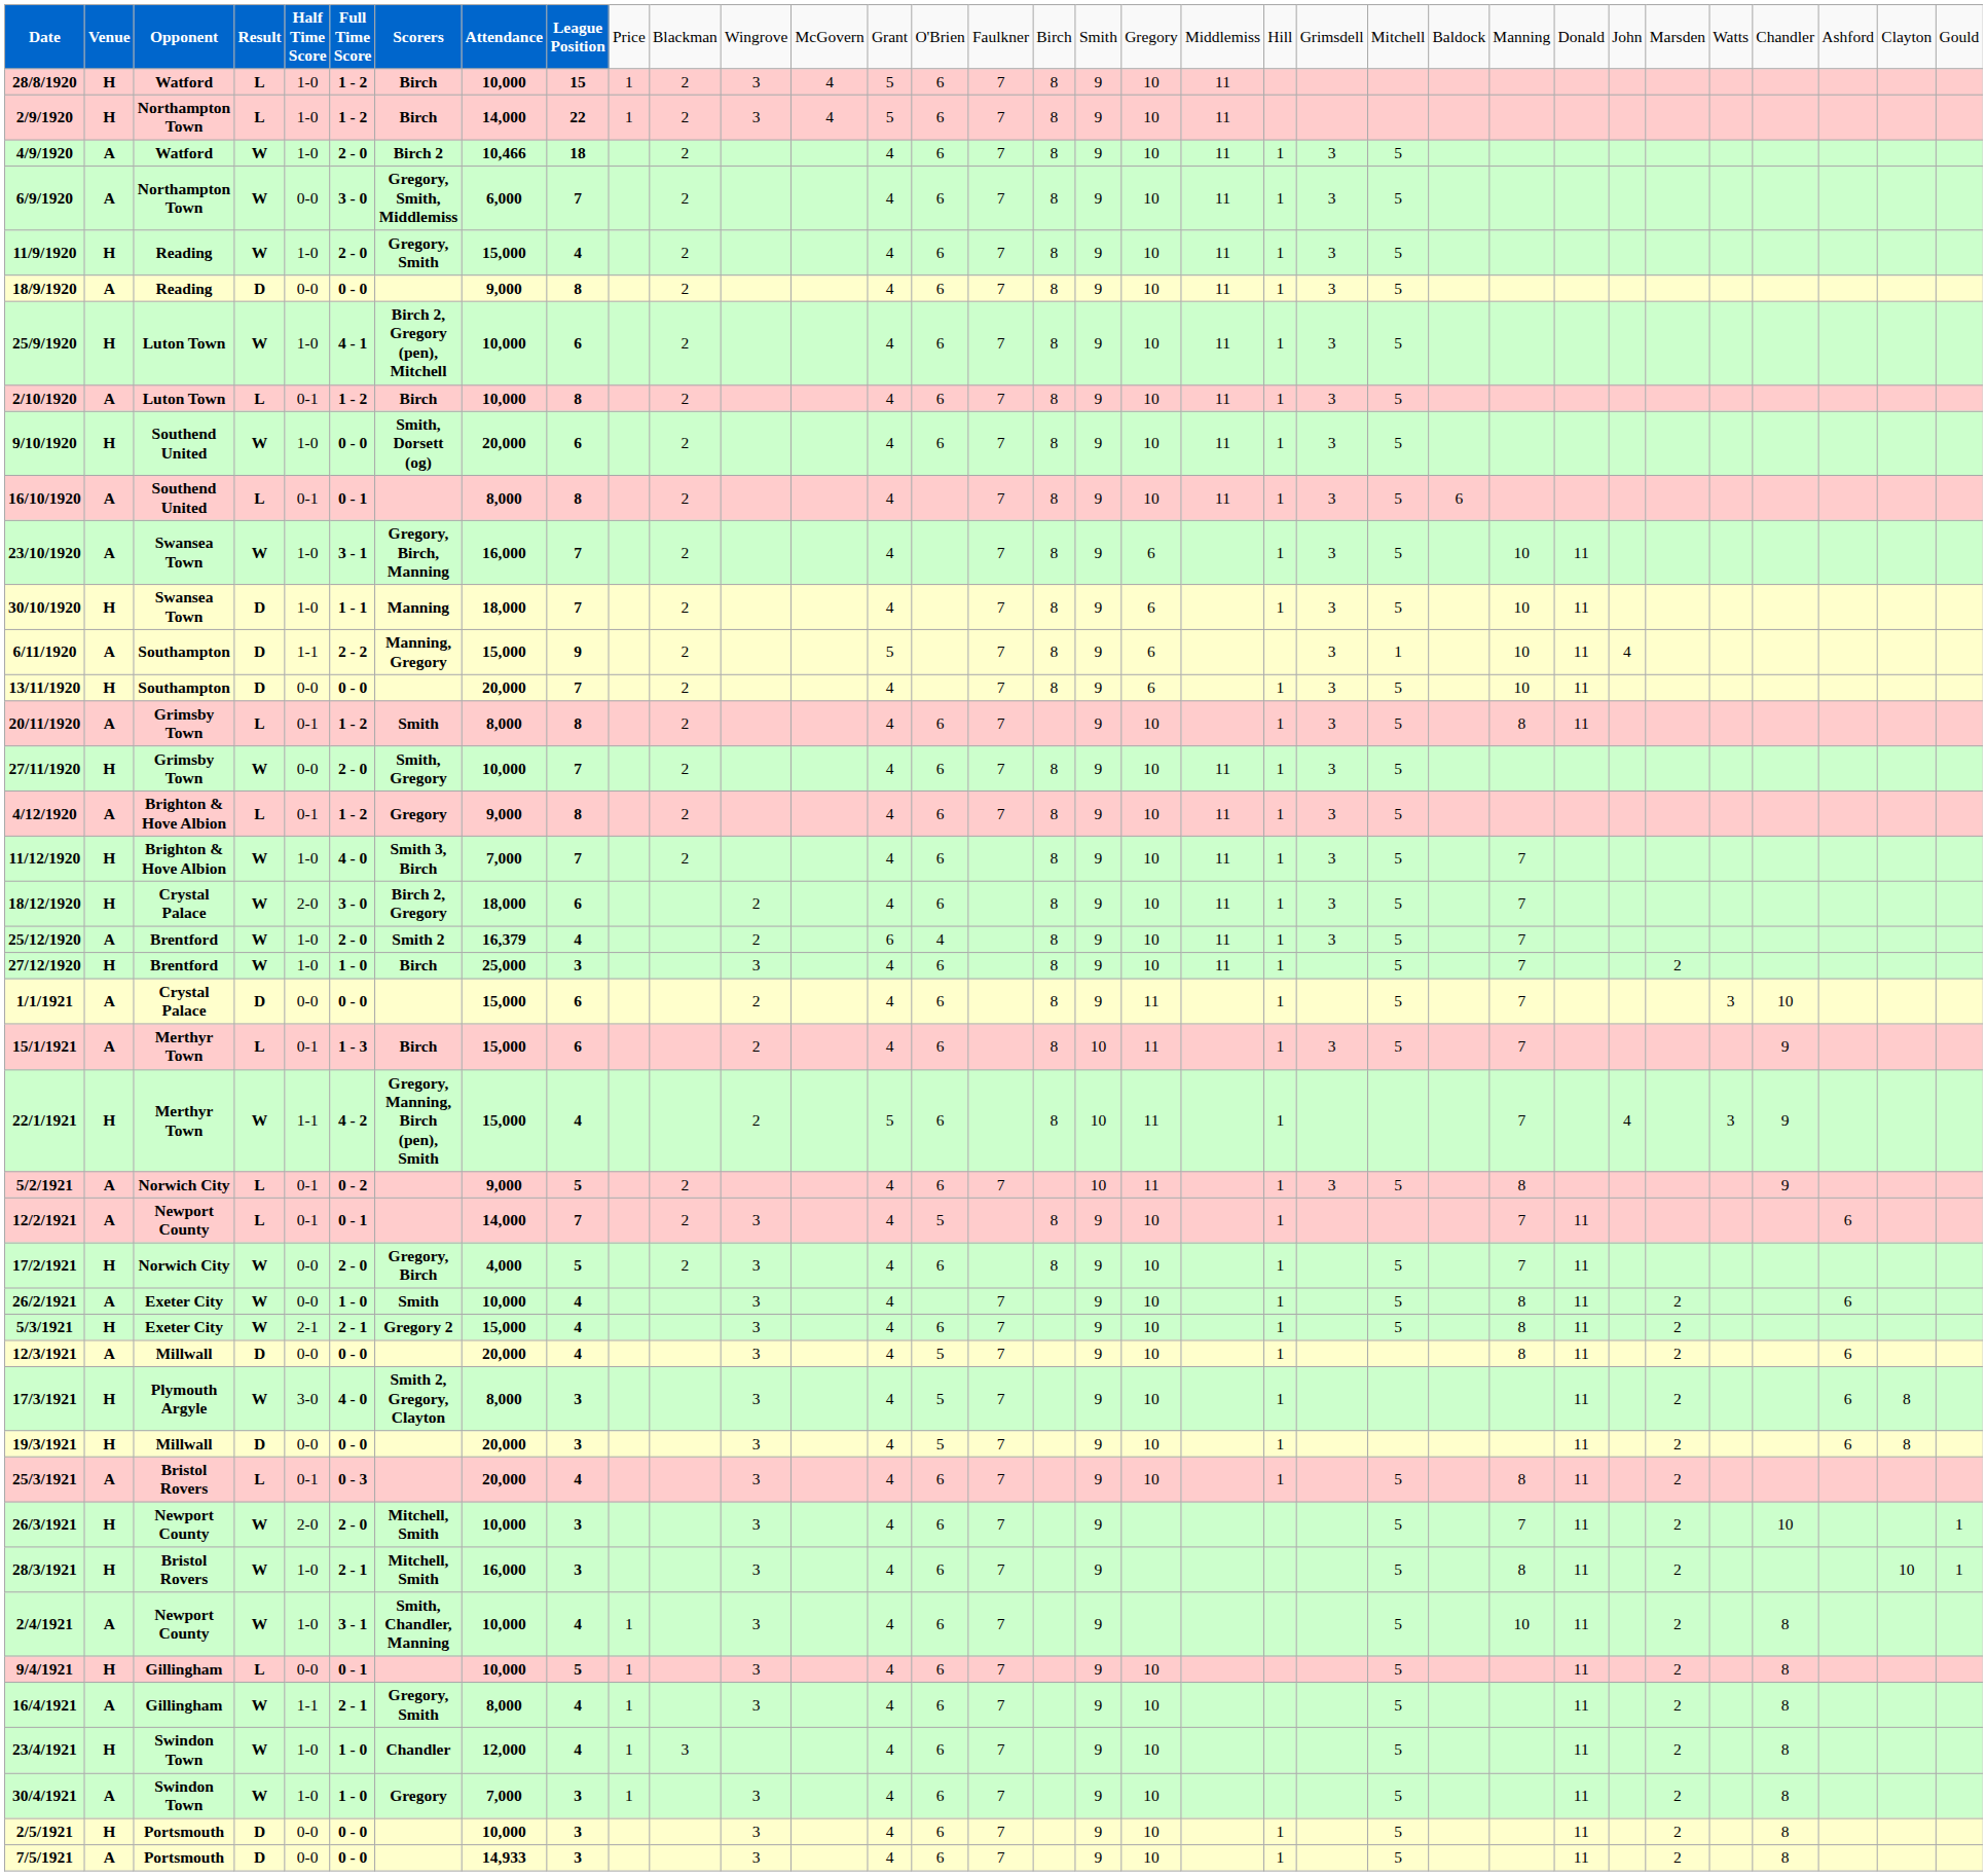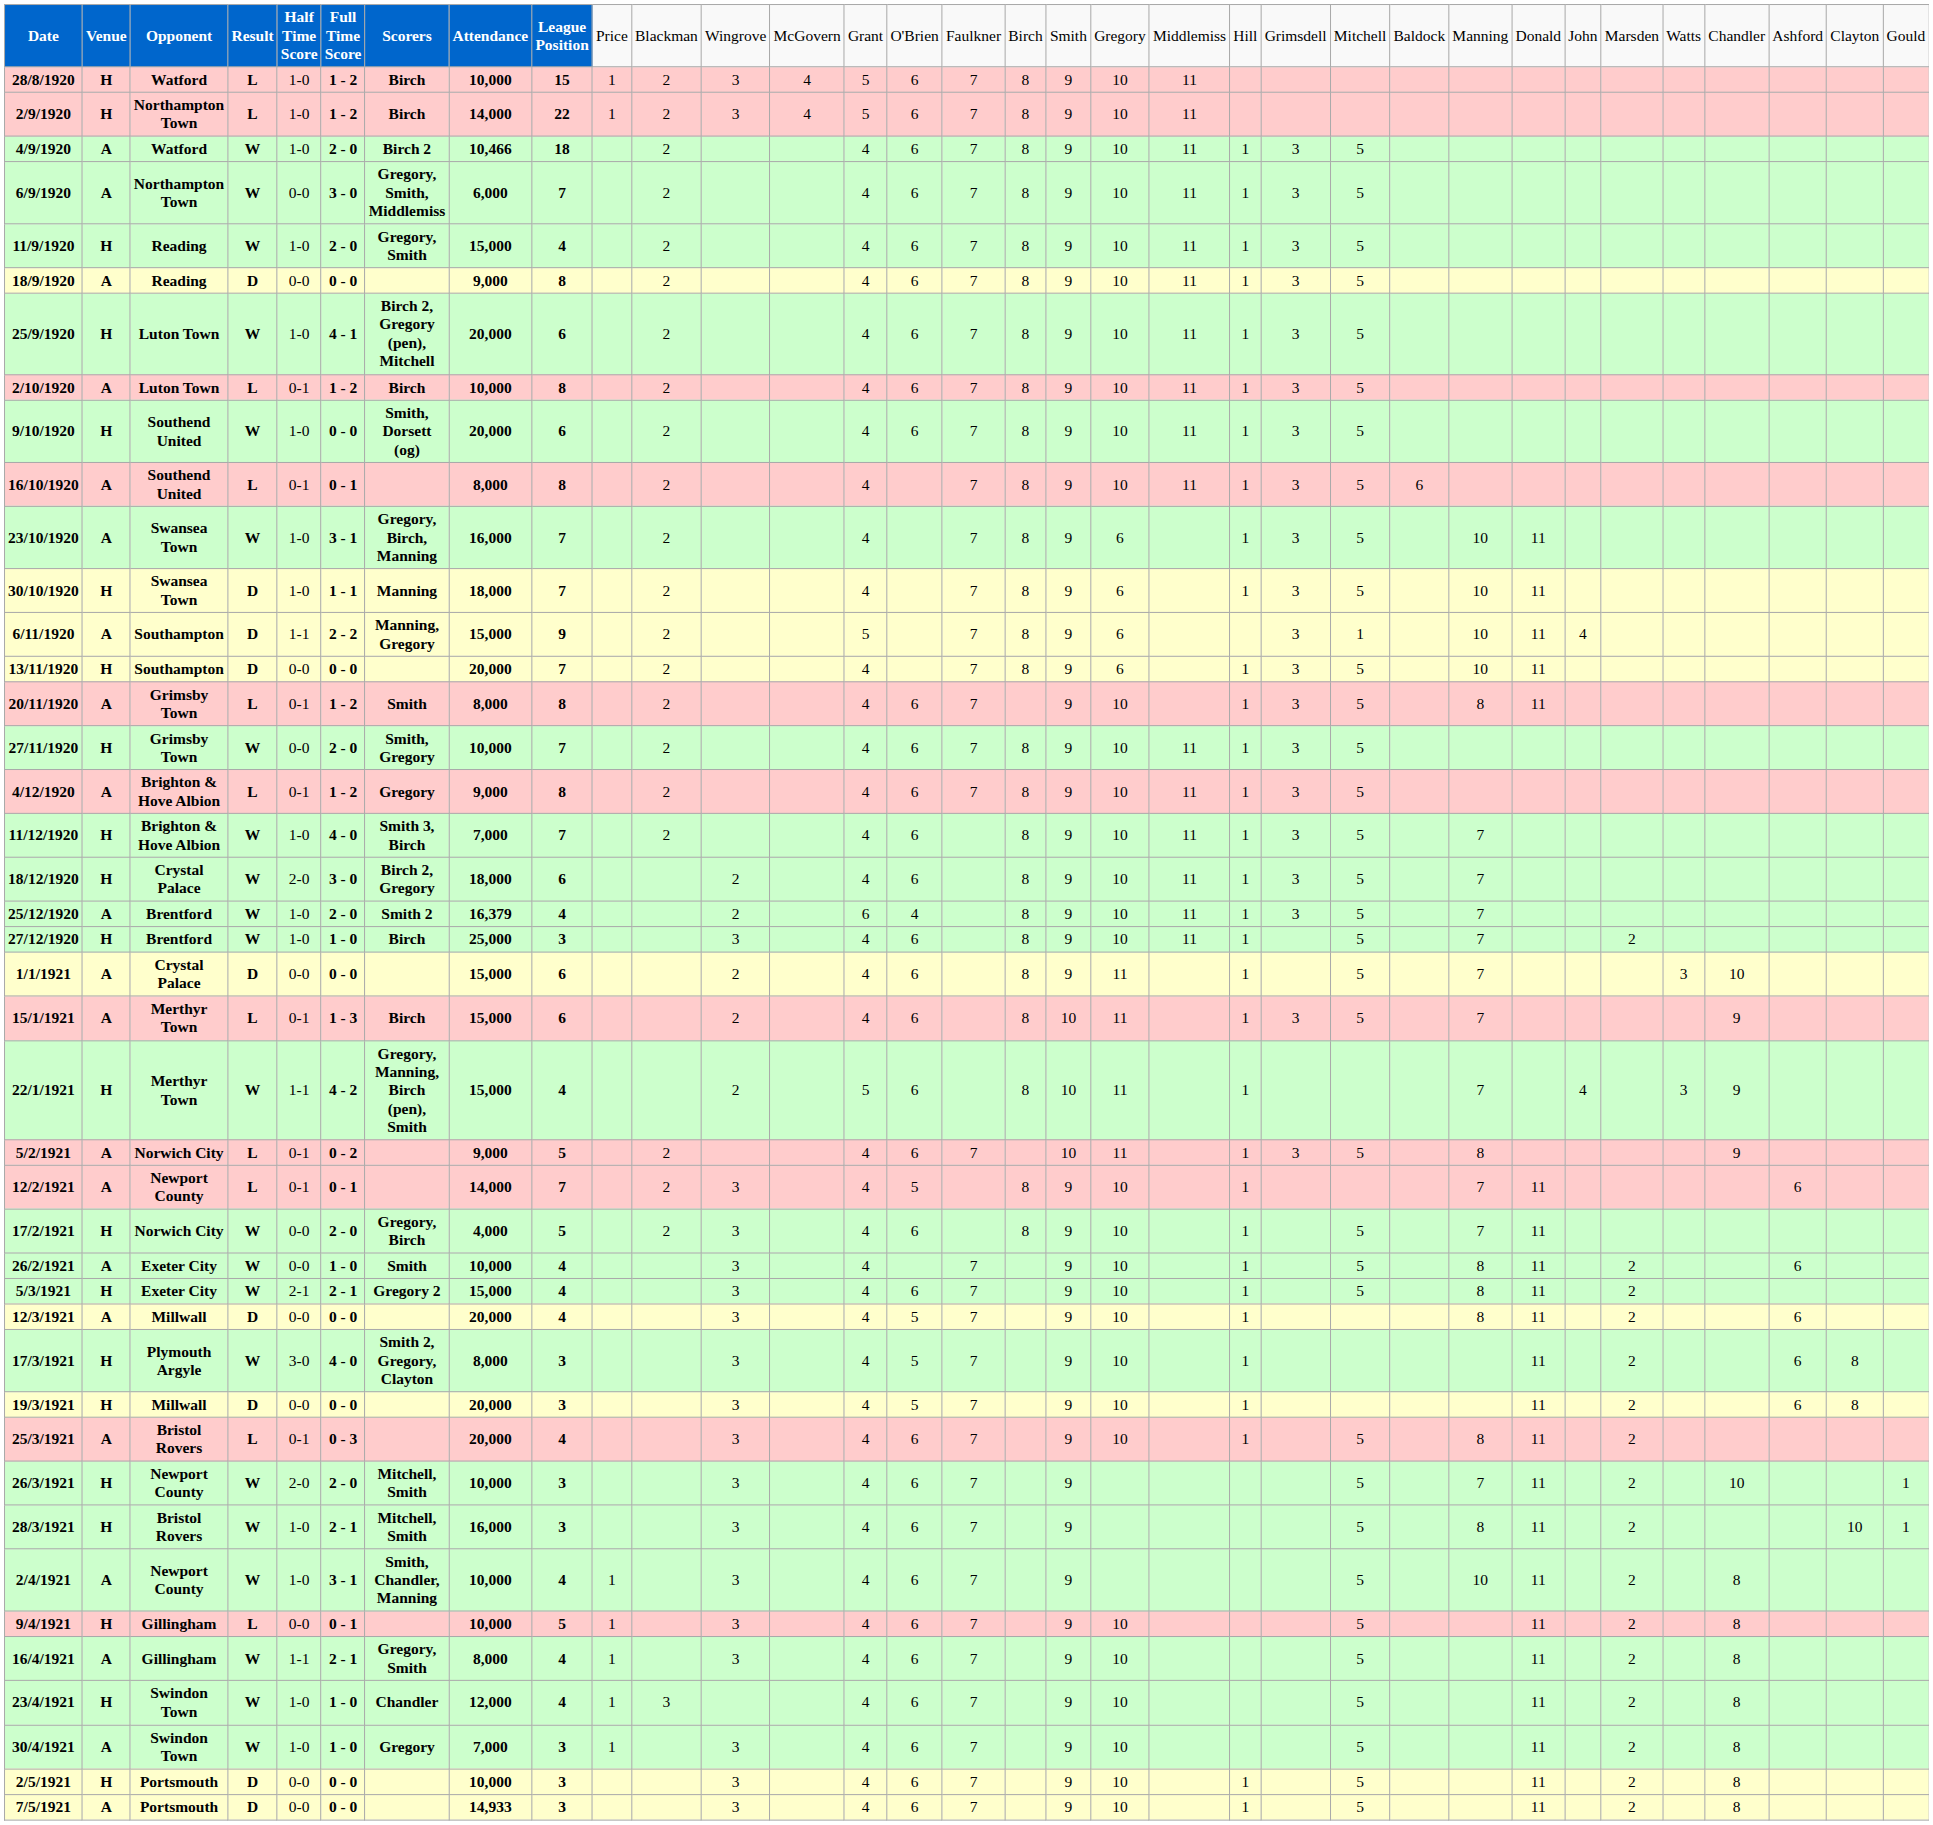25/9/1920 | column 8: 10,000 -> 20,000
